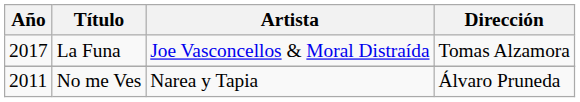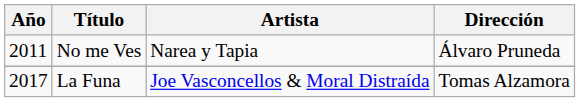rows swapped: La Funa <-> No me Ves
